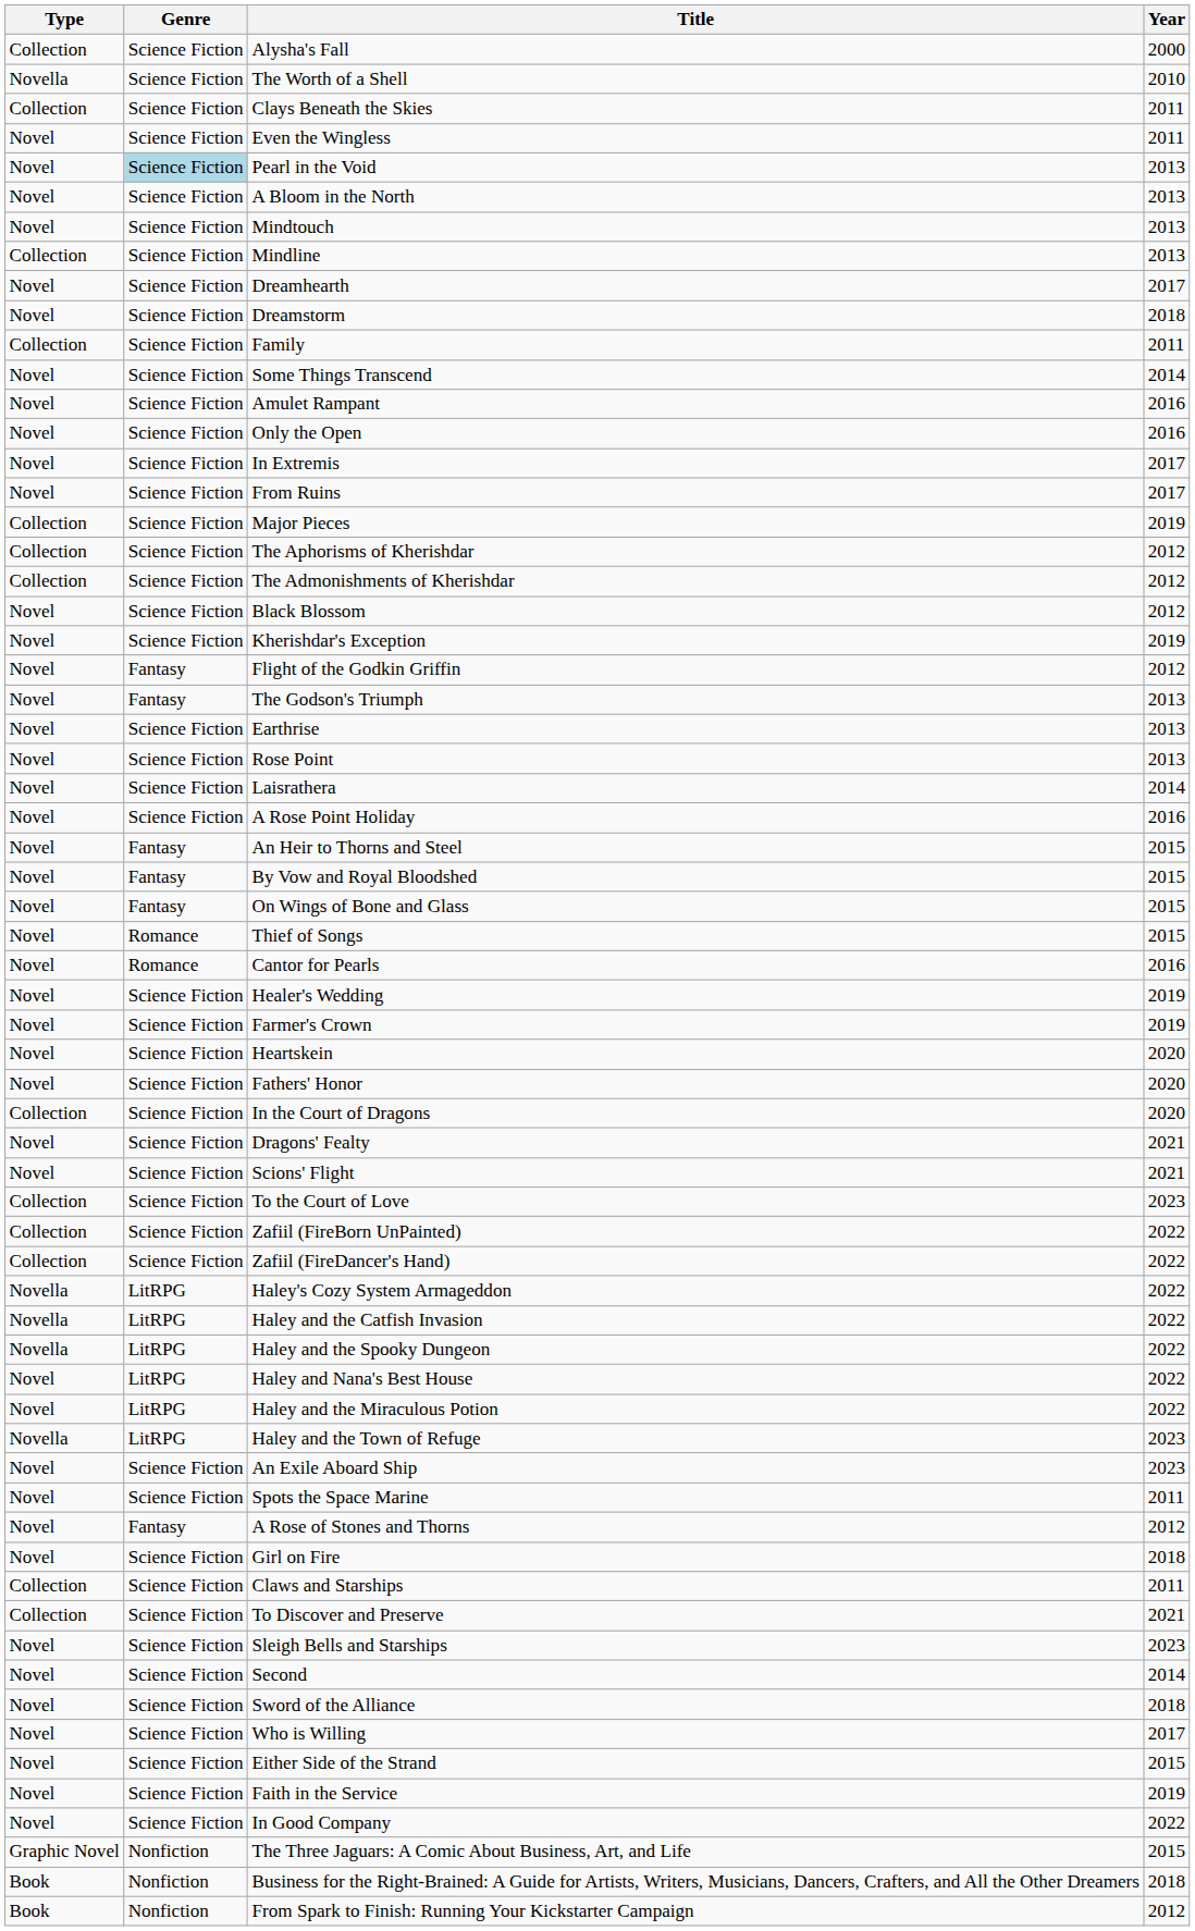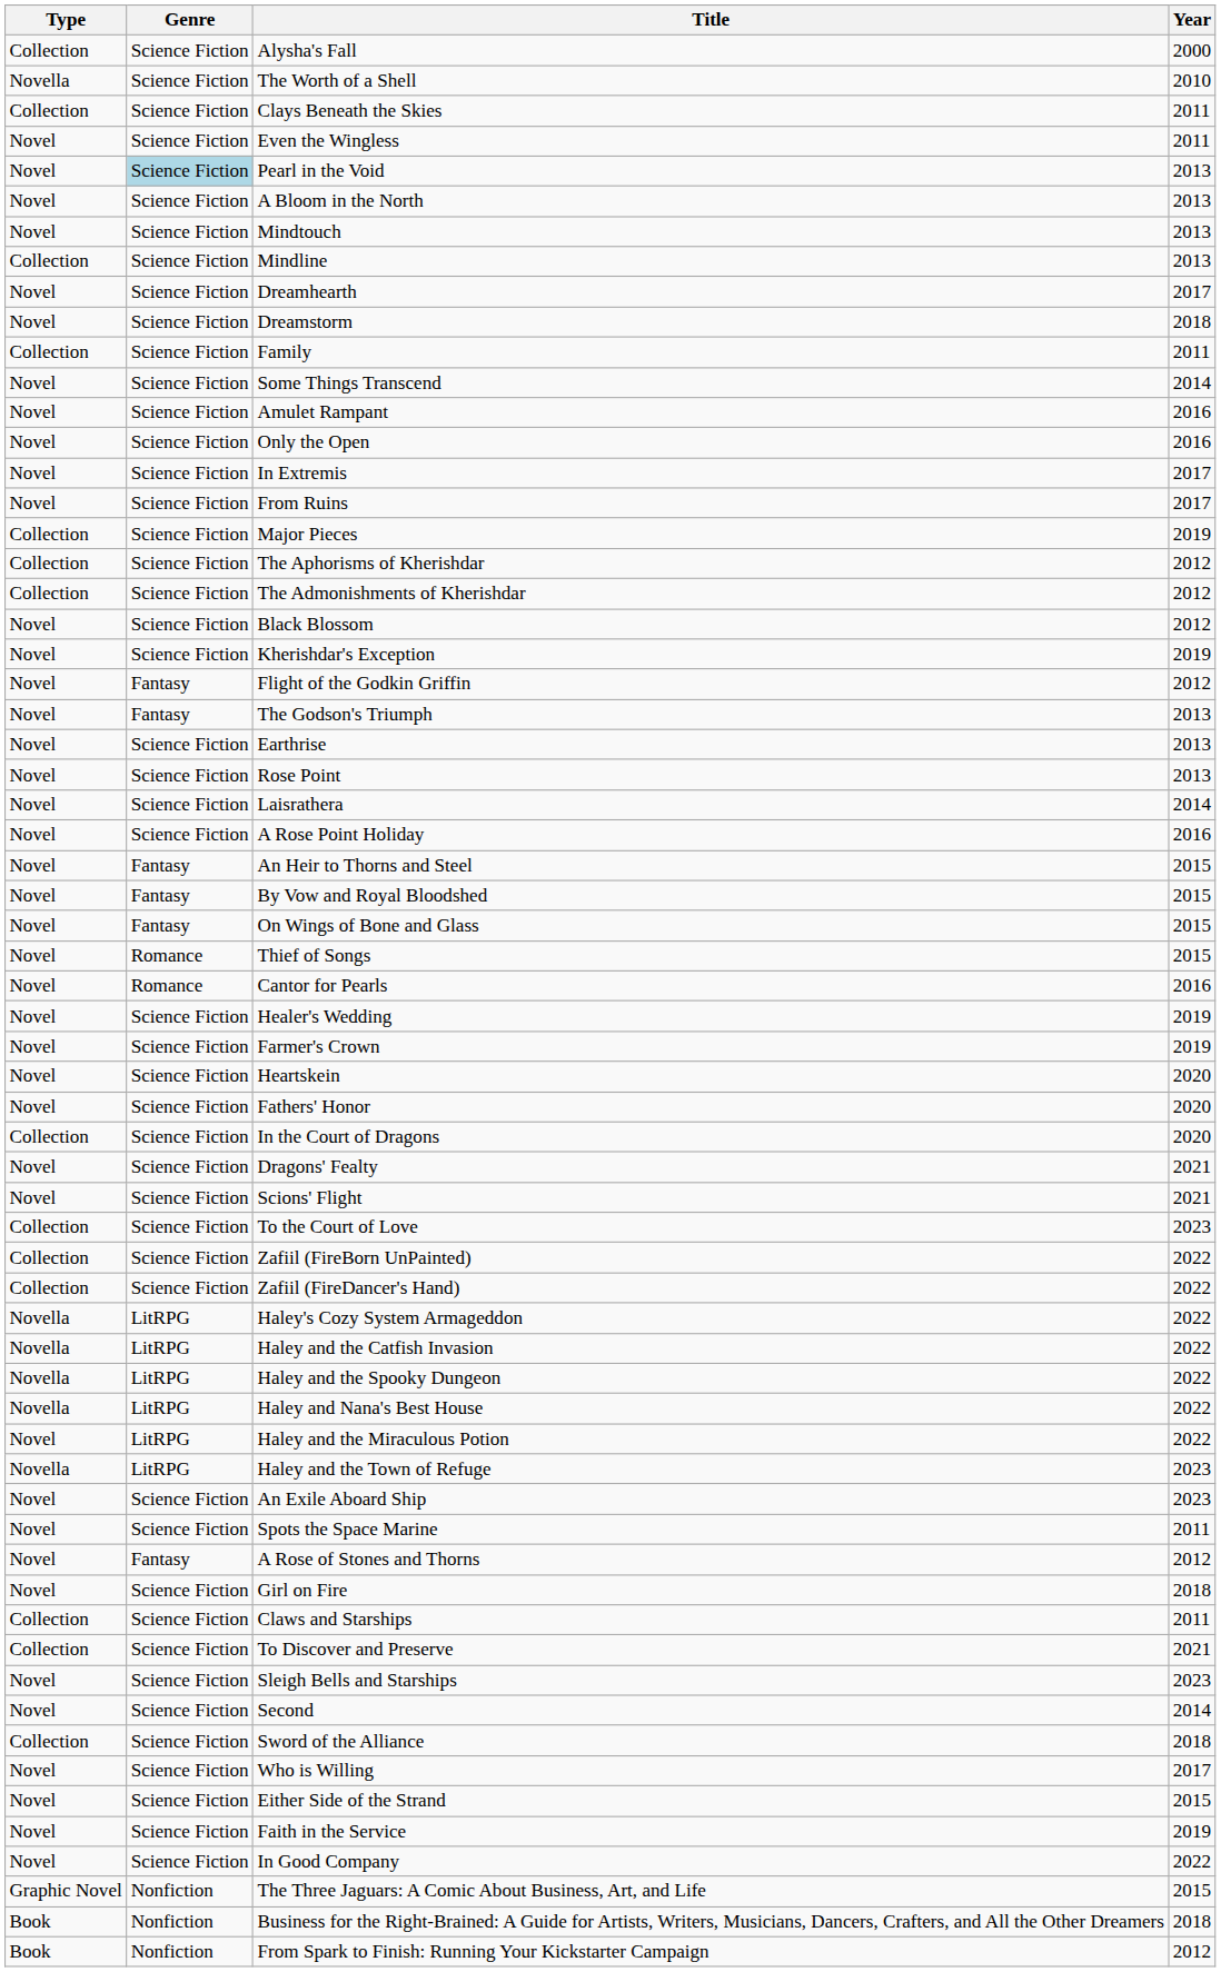Haley and Nana's Best House | Type: Novel -> Novella
Sword of the Alliance | Type: Novel -> Collection
